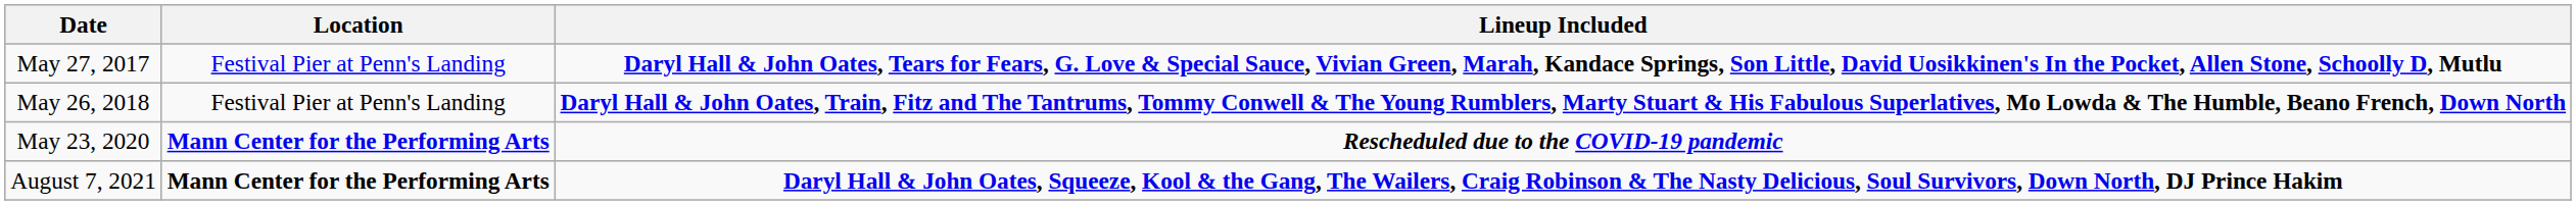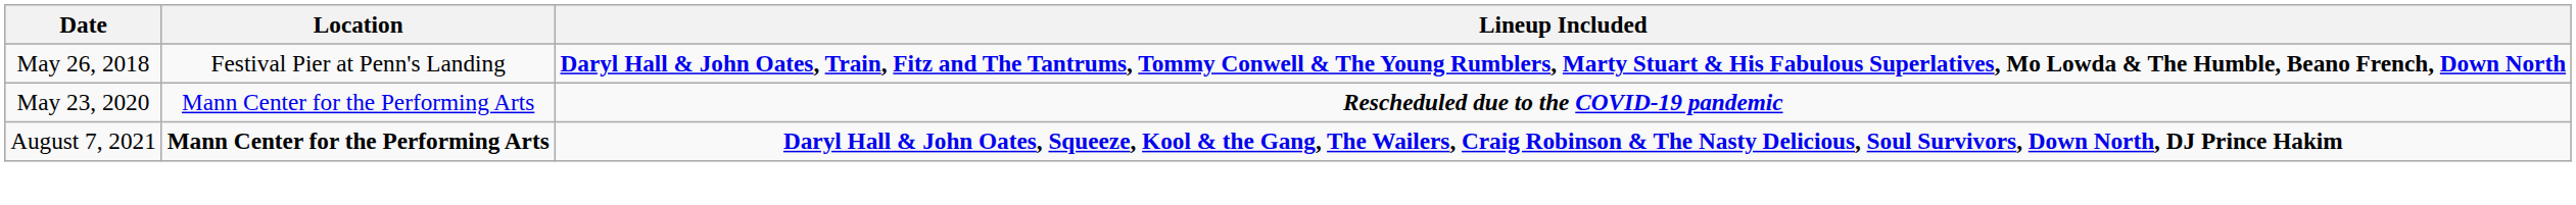- row: May 27, 2017 | Festival Pier at Penn's Landing | Daryl Hall & John Oates, Tears for Fears, G. Love & Special Sauce, Vivian Green, Marah, Kandace Springs, Son Little, David Uosikkinen's In the Pocket, Allen Stone, Schoolly D, Mutlu
May 23, 2020 | Location: bold -> normal
